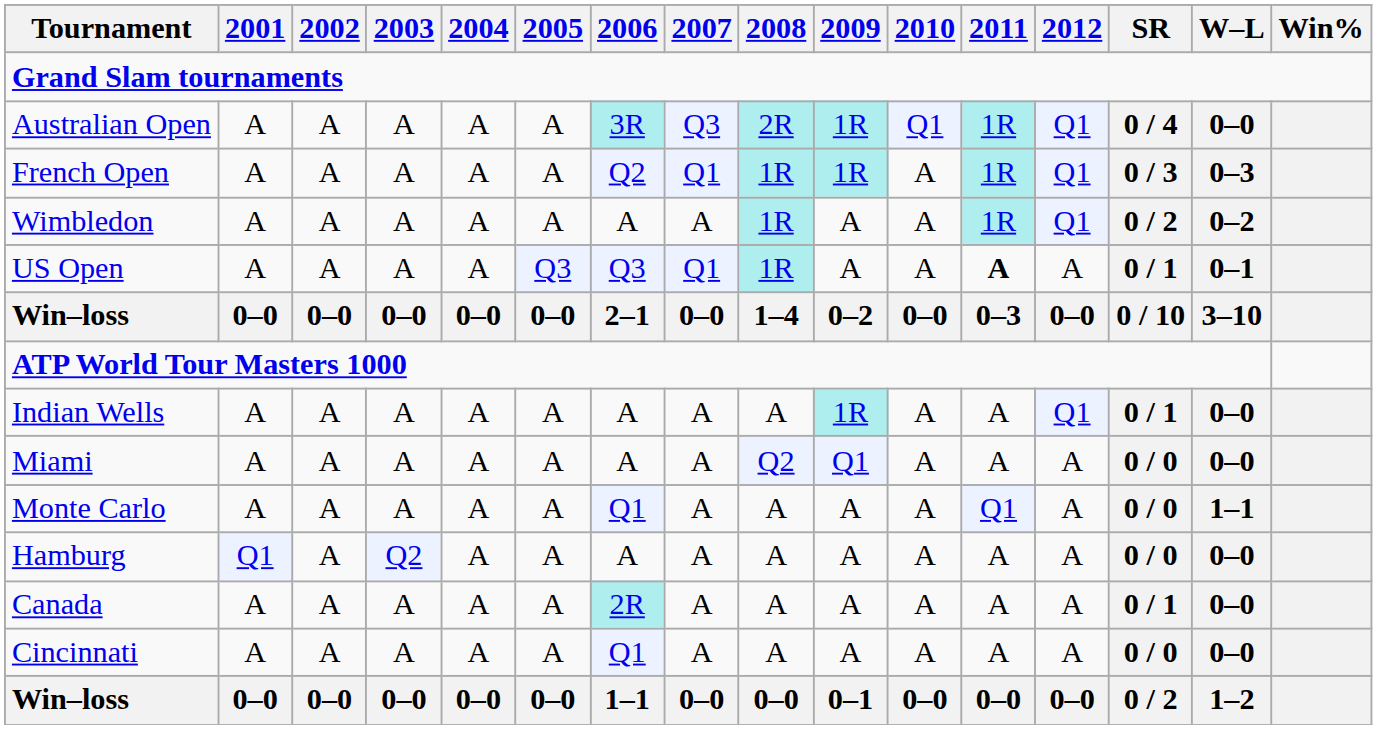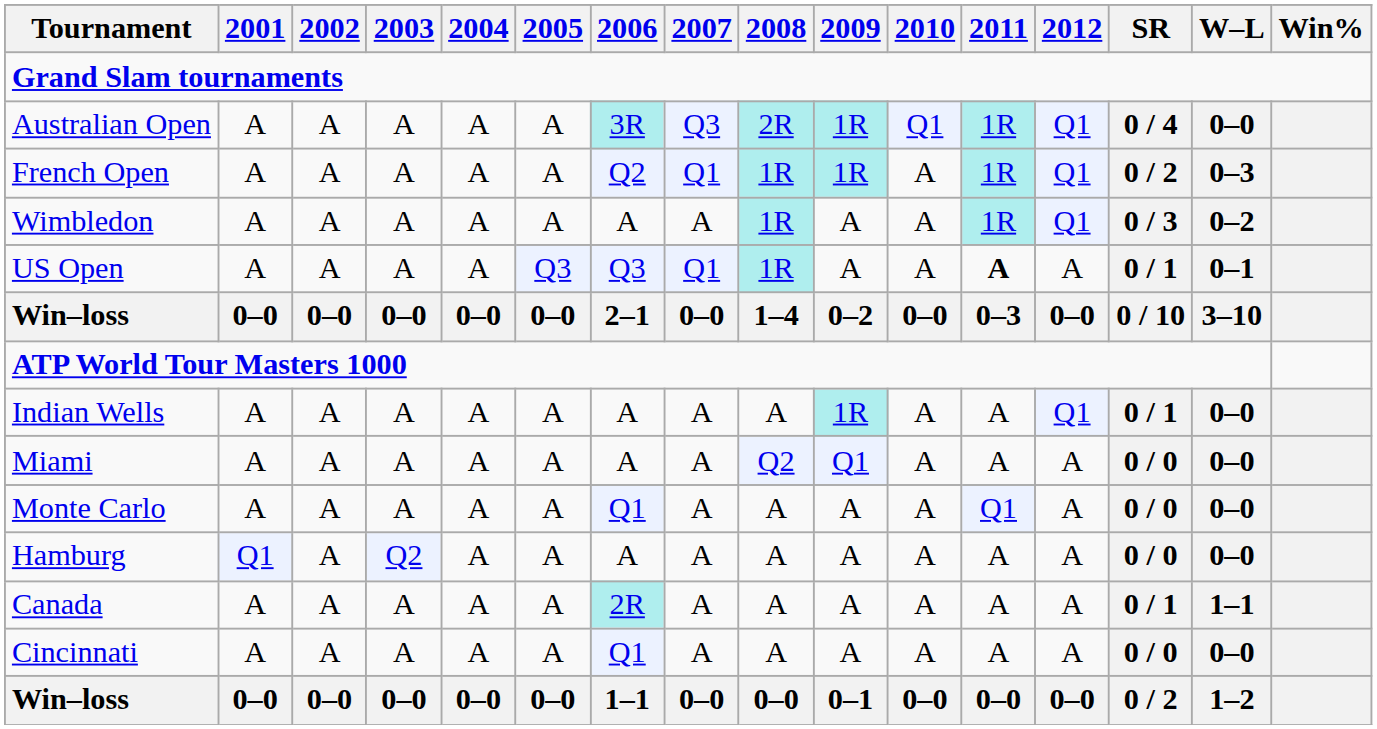French Open | SR: 0 / 3 -> 0 / 2
Wimbledon | SR: 0 / 2 -> 0 / 3
Monte Carlo | W–L: 1–1 -> 0–0
Canada | W–L: 0–0 -> 1–1
